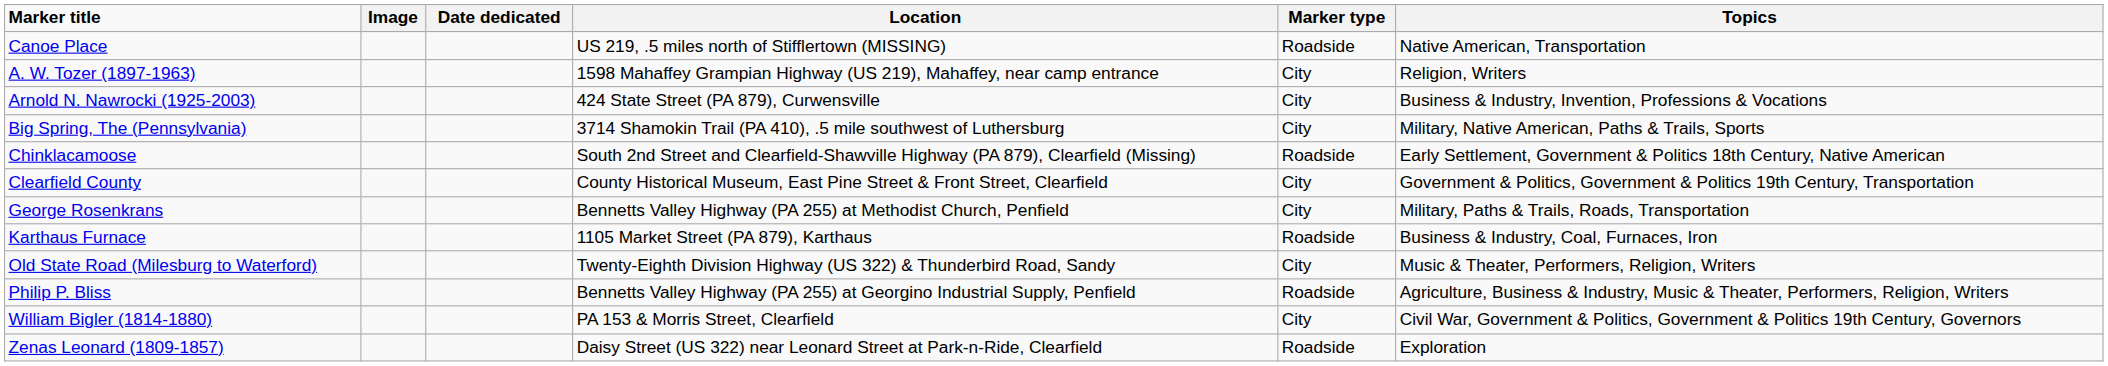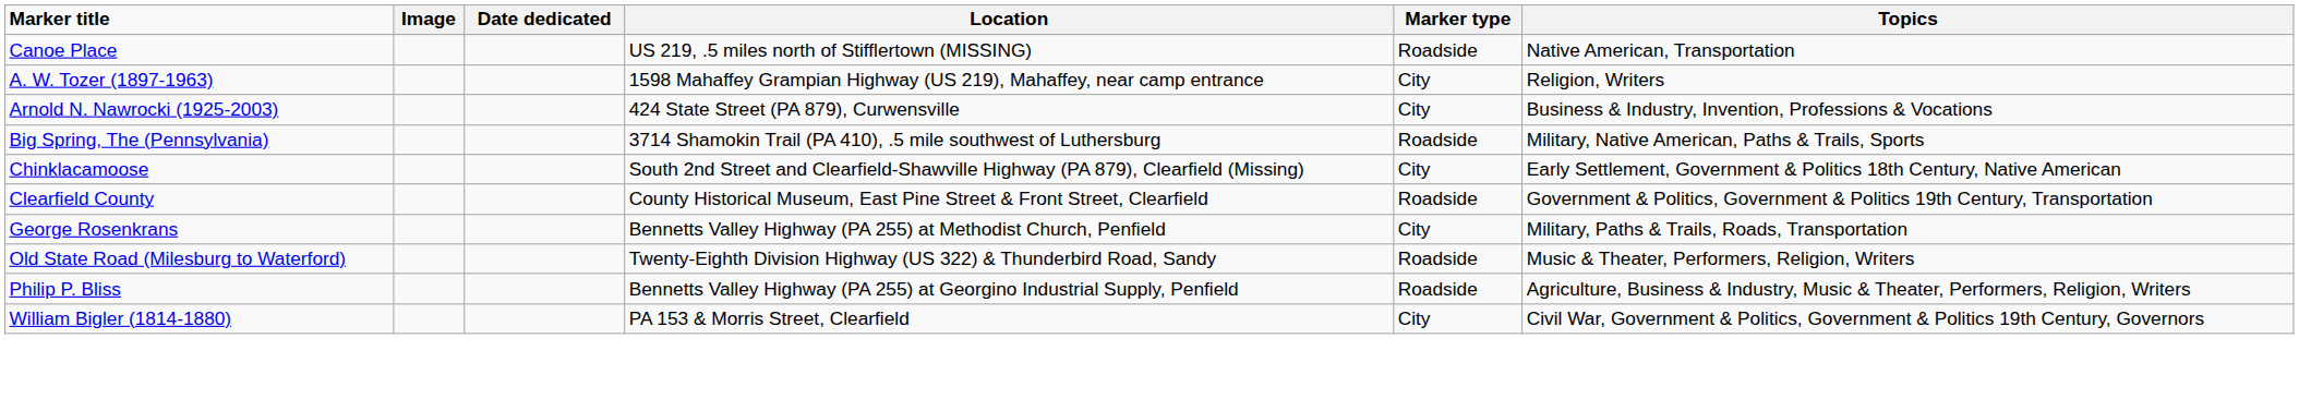Big Spring, The (Pennsylvania) | Marker type: City -> Roadside
Chinklacamoose | Marker type: Roadside -> City
Clearfield County | Marker type: City -> Roadside
- row: Karthaus Furnace | 1105 Market Street (PA 879), Karthaus | Roadside | Business & Industry, Coal, Furnaces, Iron
Old State Road (Milesburg to Waterford) | Marker type: City -> Roadside
- row: Zenas Leonard (1809-1857) | Daisy Street (US 322) near Leonard Street at Park-n-Ride, Clearfield | Roadside | Exploration
